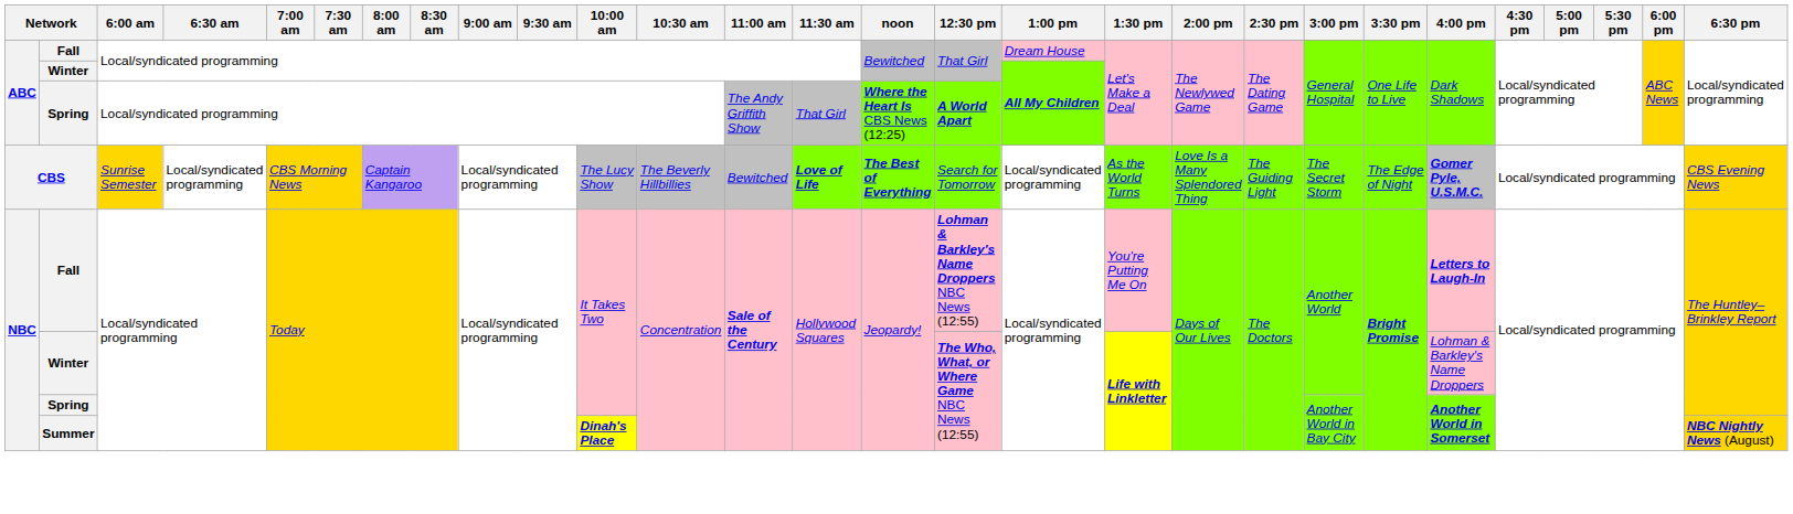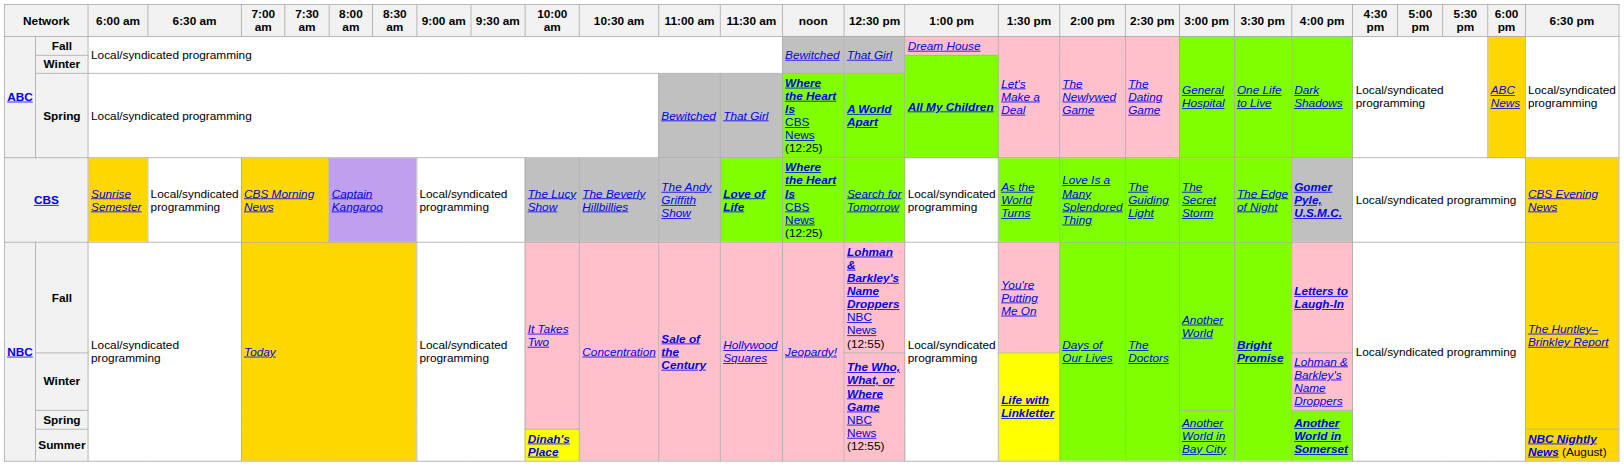ABC / Spring | 11:00 am: The Andy Griffith Show -> Bewitched
CBS | 11:00 am: Bewitched -> The Andy Griffith Show
CBS | noon: The Best of Everything -> Where the Heart Is CBS News (12:25)
